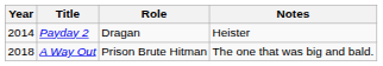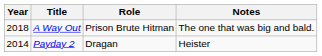rows swapped: Payday 2 <-> A Way Out
